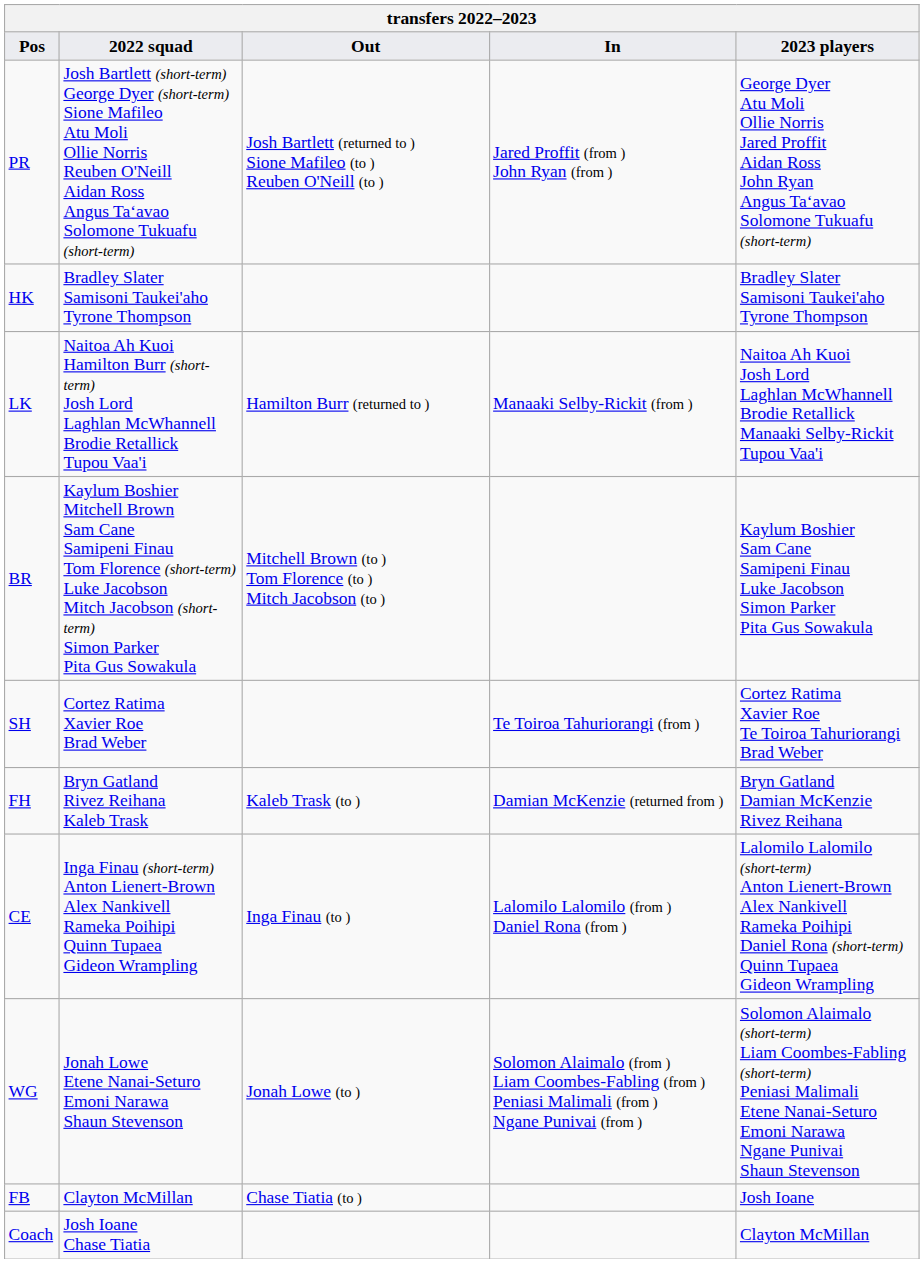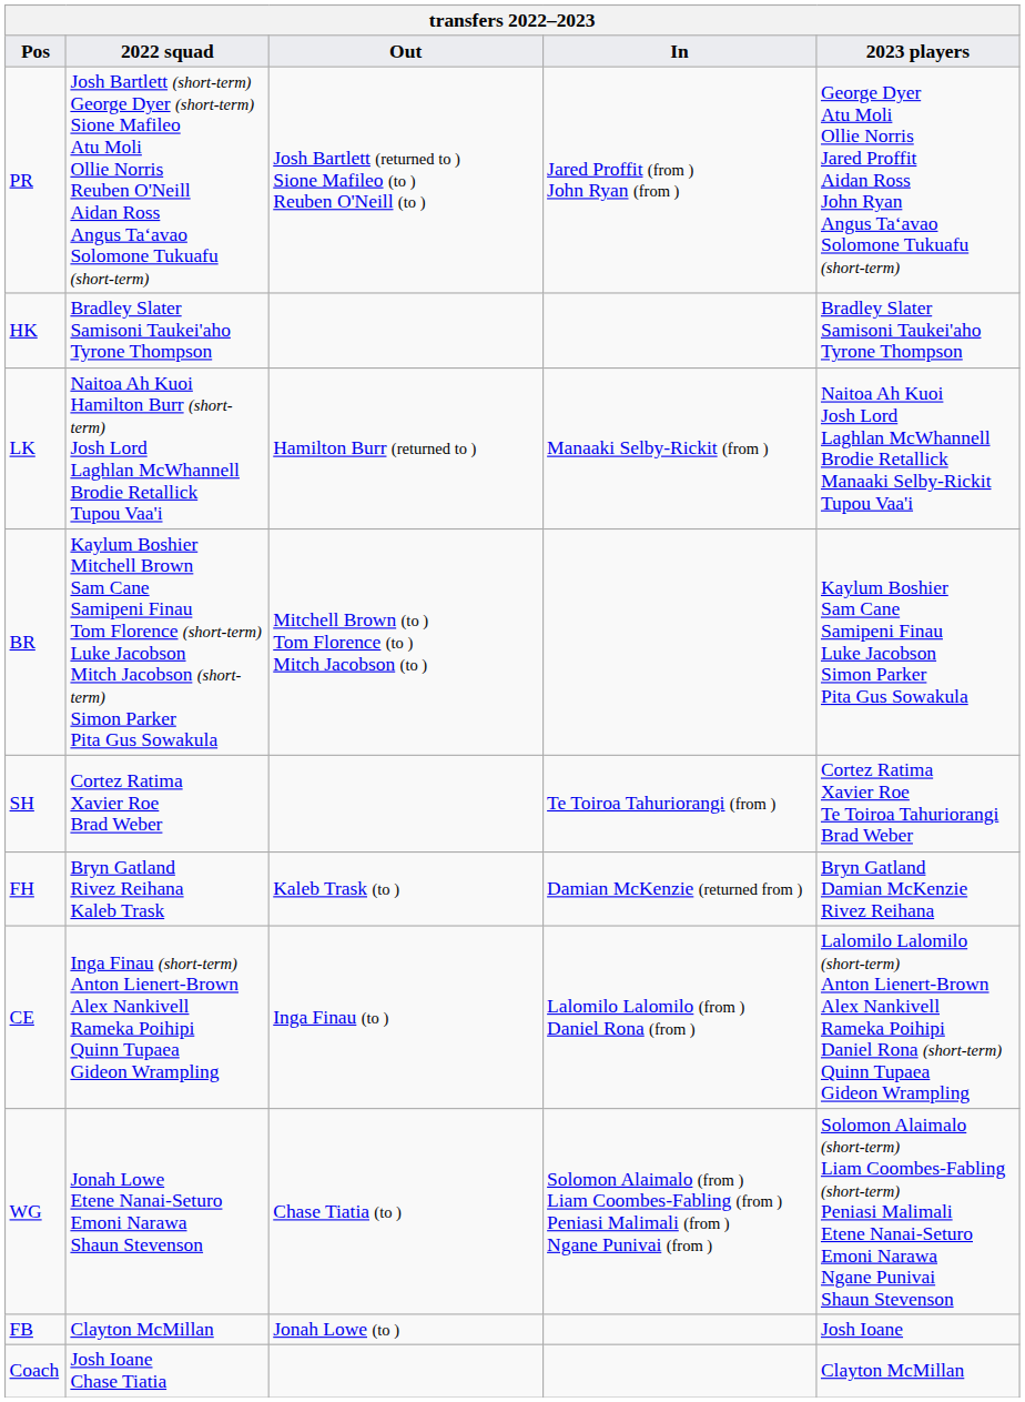WG | Out: Jonah Lowe (to ) -> Chase Tiatia (to )
FB | Out: Chase Tiatia (to ) -> Jonah Lowe (to )
